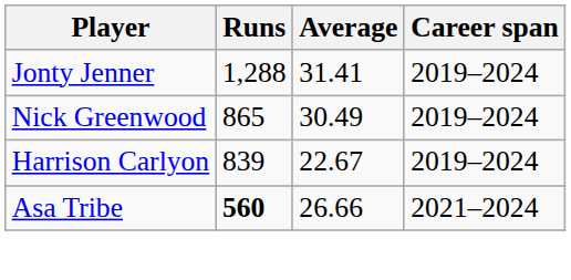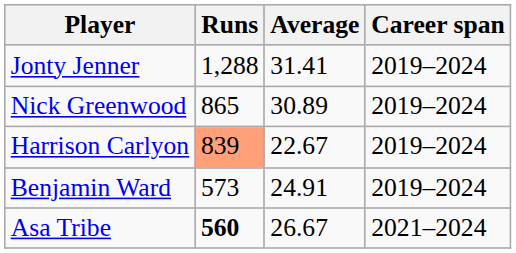Nick Greenwood | Average: 30.49 -> 30.89
Harrison Carlyon | Runs: no background -> lightsalmon background
+ row: Benjamin Ward | 573 | 24.91 | 2019–2024
Asa Tribe | Average: 26.66 -> 26.67
